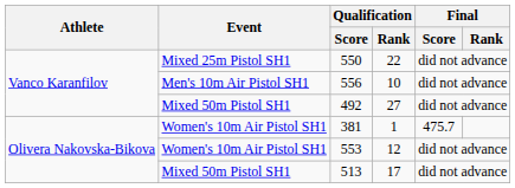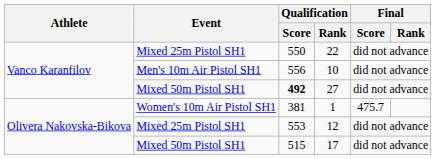27 | Qualification / Score: normal -> bold
12 | Event: Women's 10m Air Pistol SH1 -> Mixed 25m Pistol SH1
17 | Qualification / Score: 513 -> 515
